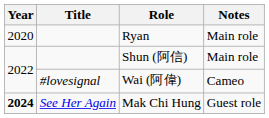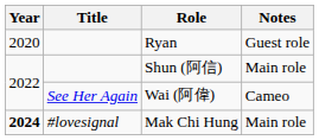Ryan | Notes: Main role -> Guest role
Wai (阿偉) | Title: #lovesignal -> See Her Again
Mak Chi Hung | Title: See Her Again -> #lovesignal
Mak Chi Hung | Notes: Guest role -> Main role
